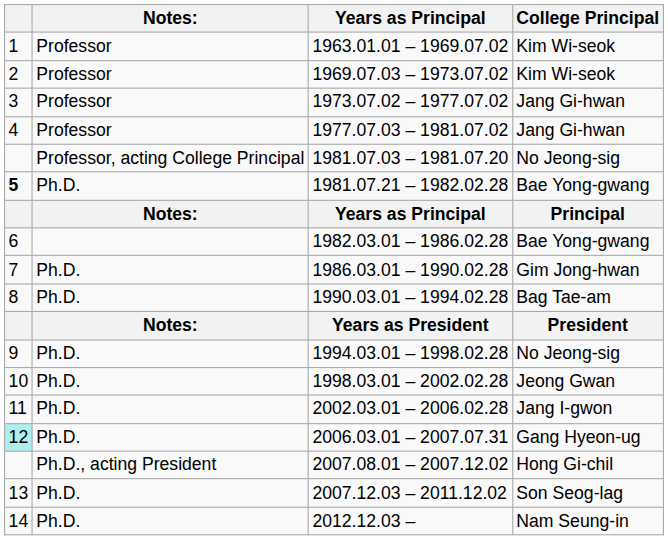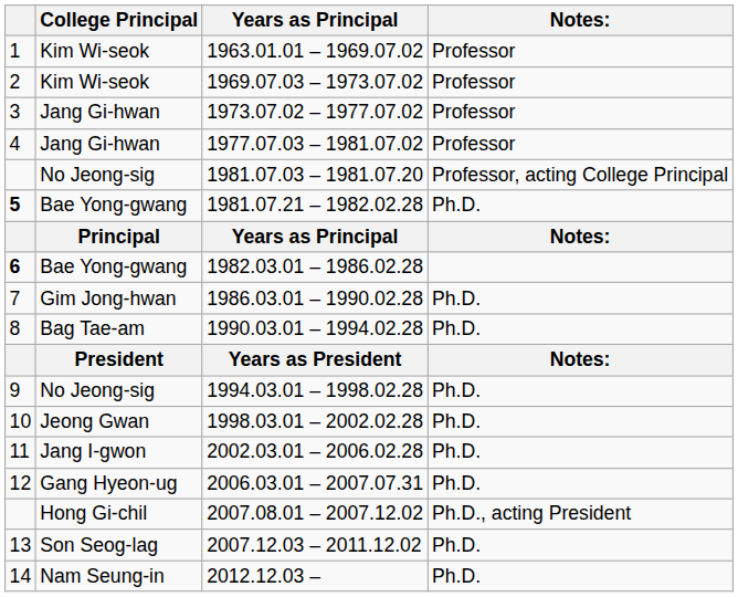columns swapped: College Principal <-> Notes:
1982.03.01 – 1986.02.28 | column 1: normal -> bold
2006.03.01 – 2007.07.31 | column 1: paleturquoise background -> no background
